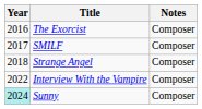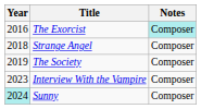The Exorcist | Notes: no background -> paleturquoise background
- row: 2017 | SMILF | Composer
+ row: 2019 | The Society | Composer
Interview With the Vampire | Year: 2022 -> 2023
